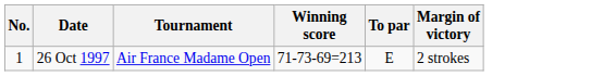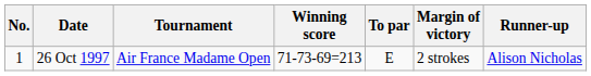+ column: Runner-up | Alison Nicholas
